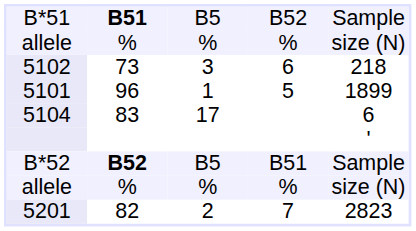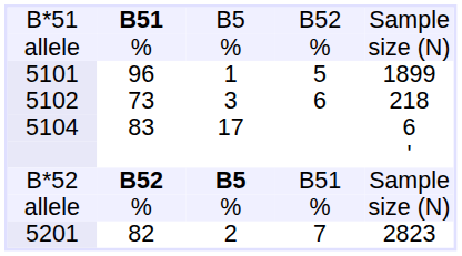rows swapped: 5101 <-> 5102
B*52 | column 3: normal -> bold
